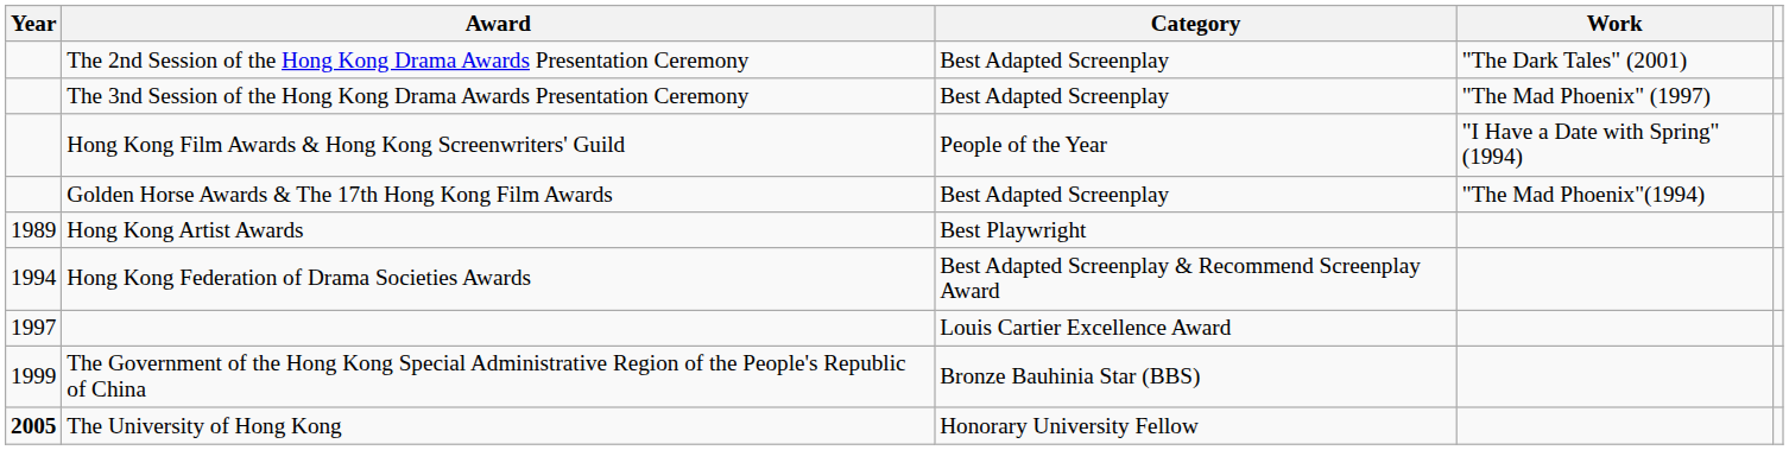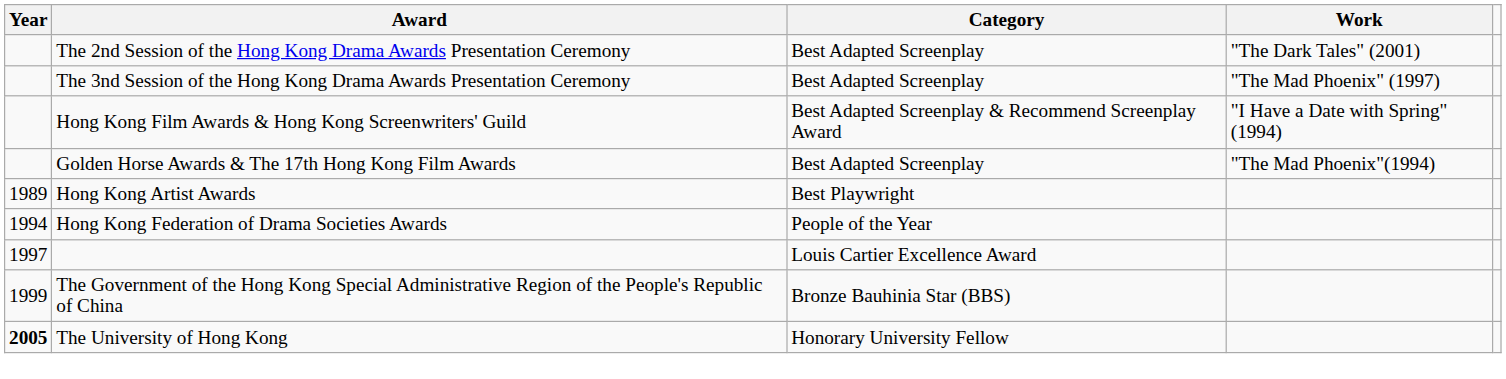Hong Kong Film Awards & Hong Kong Screenwriters' Guild | Category: People of the Year -> Best Adapted Screenplay & Recommend Screenplay Award
Hong Kong Federation of Drama Societies Awards | Category: Best Adapted Screenplay & Recommend Screenplay Award -> People of the Year
